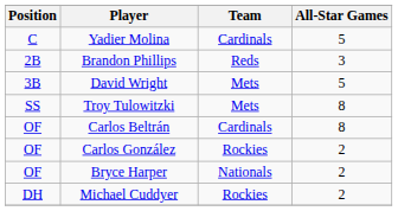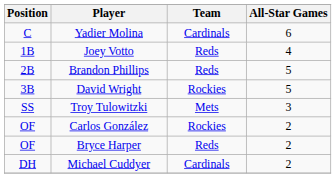Yadier Molina | All-Star Games: 5 -> 6
+ row: 1B | Joey Votto | Reds | 4
Brandon Phillips | All-Star Games: 3 -> 5
David Wright | Team: Mets -> Rockies
Troy Tulowitzki | All-Star Games: 8 -> 3
- row: OF | Carlos Beltrán | Cardinals | 8
Bryce Harper | Team: Nationals -> Reds
Michael Cuddyer | Team: Rockies -> Cardinals
